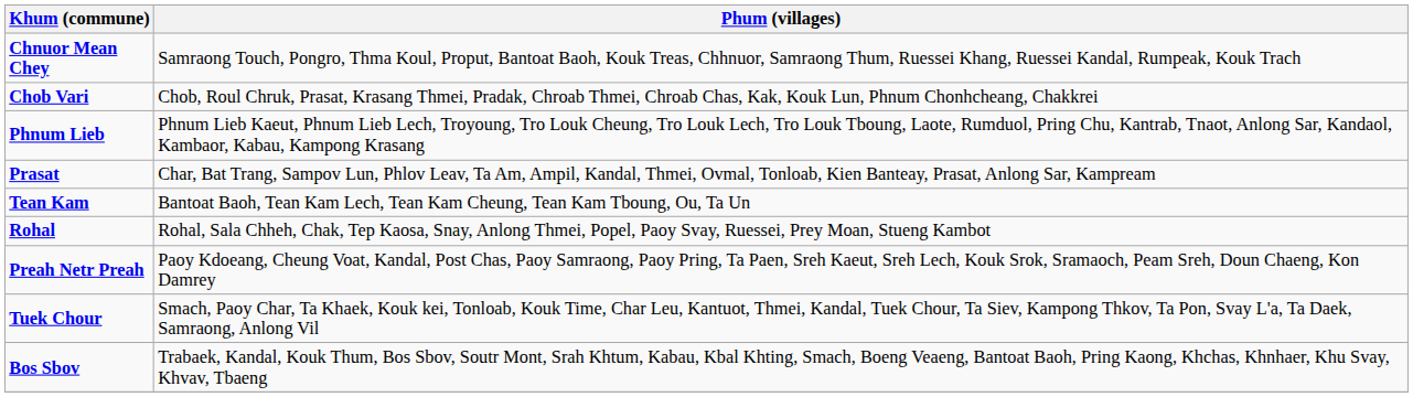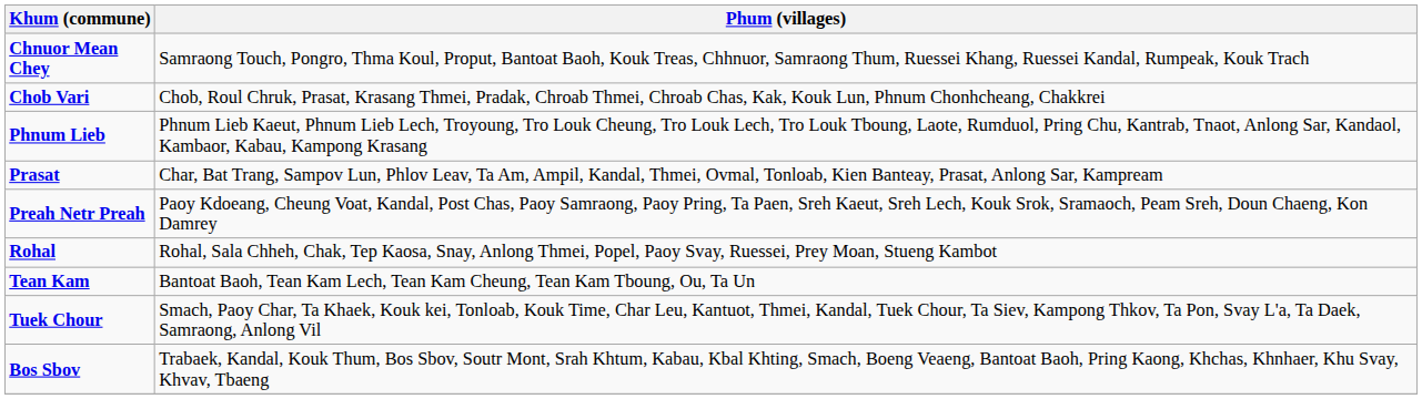rows swapped: Preah Netr Preah <-> Tean Kam
